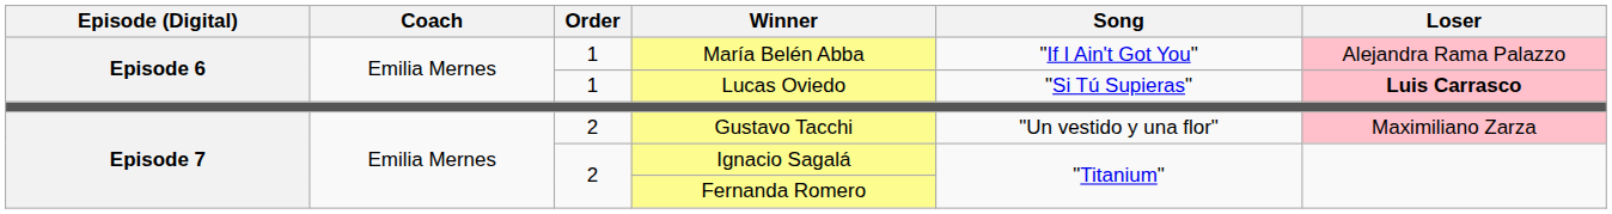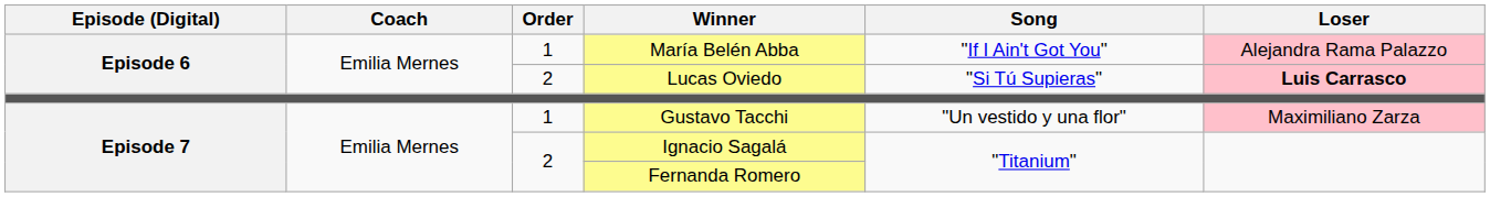Lucas Oviedo | Order: 1 -> 2
Gustavo Tacchi | Order: 2 -> 1
